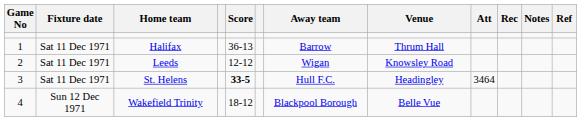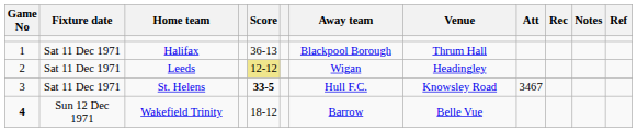Halifax | Away team: Barrow -> Blackpool Borough
Leeds | Score: no background -> khaki background
Leeds | Venue: Knowsley Road -> Headingley
St. Helens | Venue: Headingley -> Knowsley Road
St. Helens | Att: 3464 -> 3467
Wakefield Trinity | Game No: normal -> bold
Wakefield Trinity | Away team: Blackpool Borough -> Barrow
